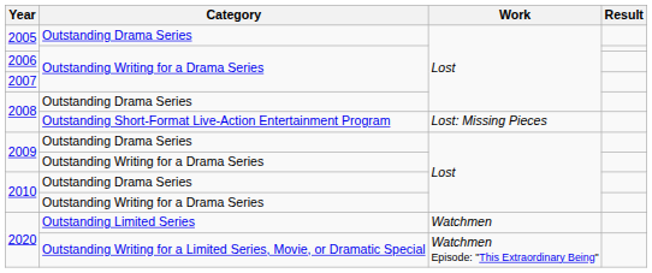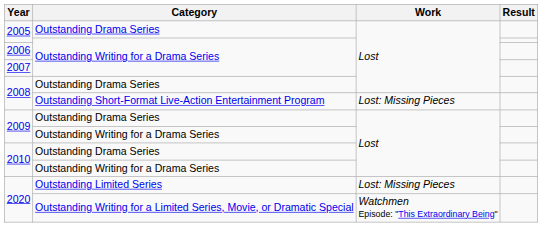2020 / Outstanding Limited Series | Work: Watchmen -> Lost: Missing Pieces
